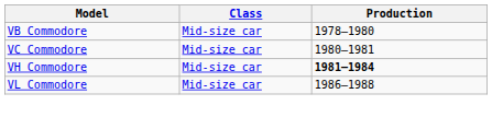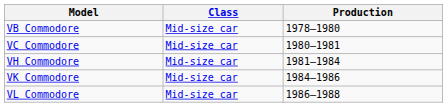VH Commodore | Production: bold -> normal
+ row: VK Commodore | Mid-size car | 1984–1986
